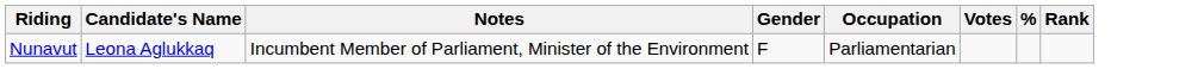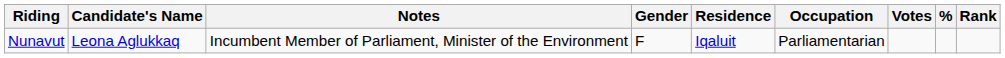+ column: Residence | Iqaluit
